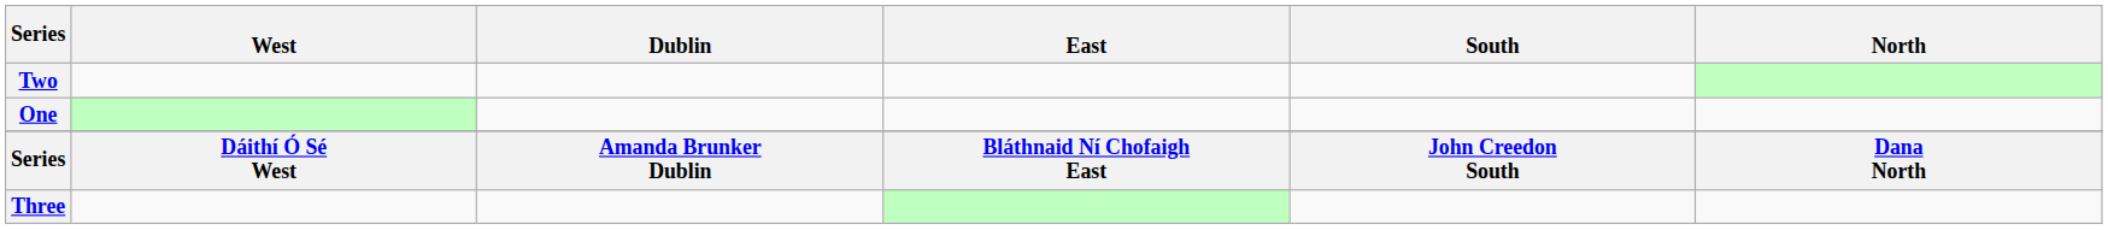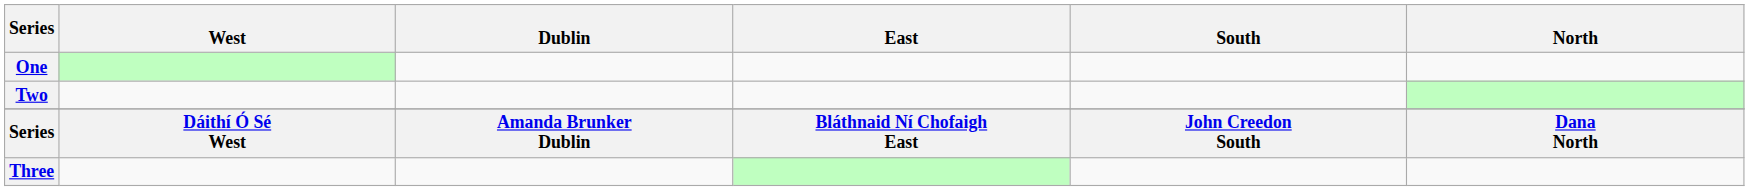rows swapped: One <-> Two
